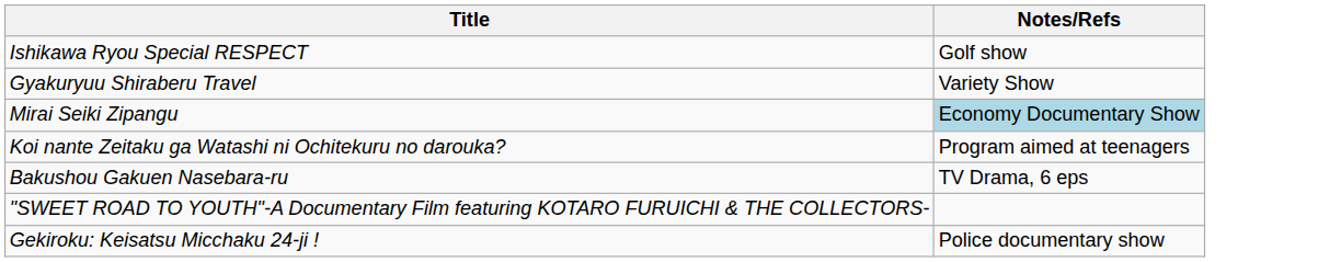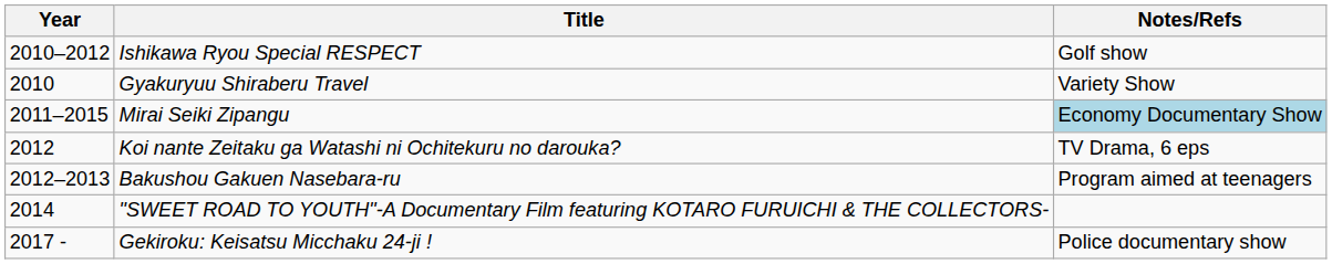+ column: Year | 2010–2012 | 2010 | 2011–2015 | 2012 | 2012–2013 | 2014 | 2017 -
Koi nante Zeitaku ga Watashi ni Ochitekuru no darouka? | Notes/Refs: Program aimed at teenagers -> TV Drama, 6 eps
Bakushou Gakuen Nasebara-ru | Notes/Refs: TV Drama, 6 eps -> Program aimed at teenagers
